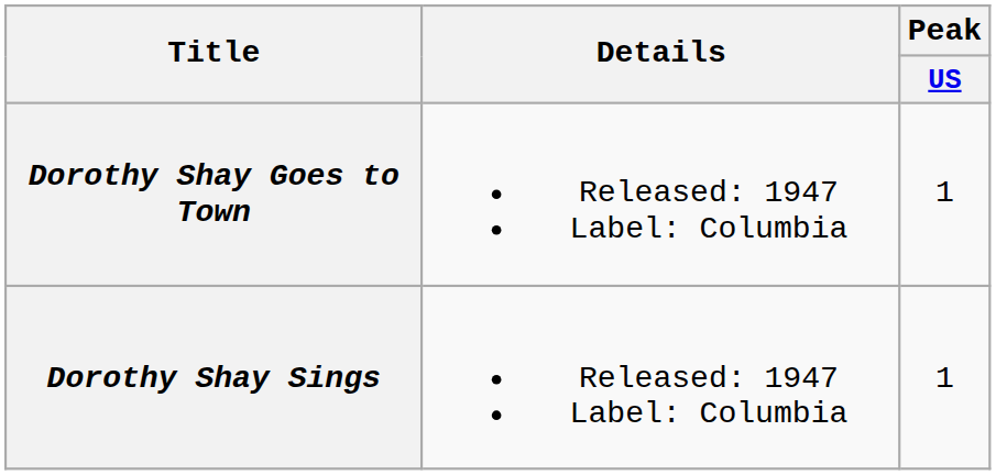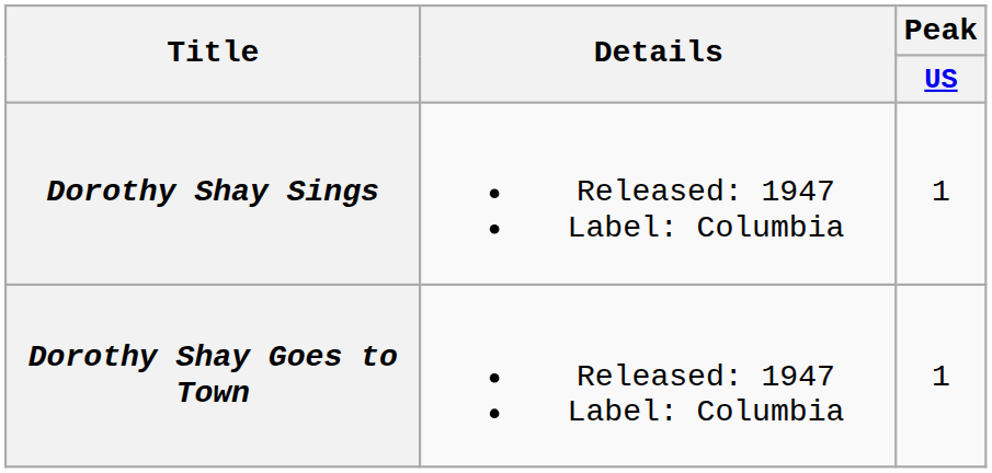rows swapped: Dorothy Shay Sings <-> Dorothy Shay Goes to Town
